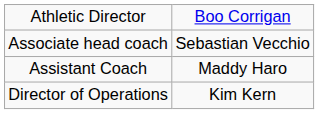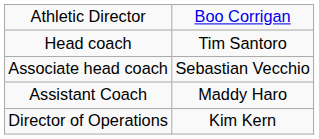+ row: Head coach | Tim Santoro
